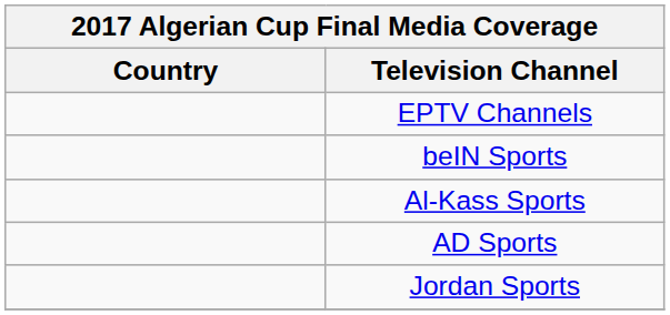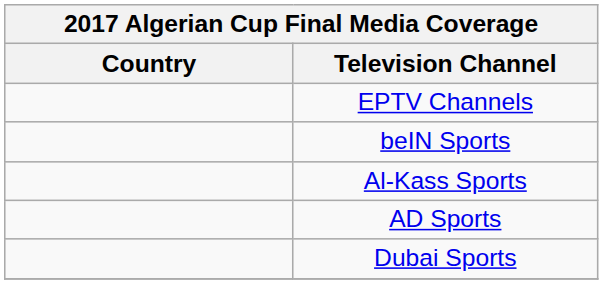+ row: Dubai Sports
- row: Jordan Sports
